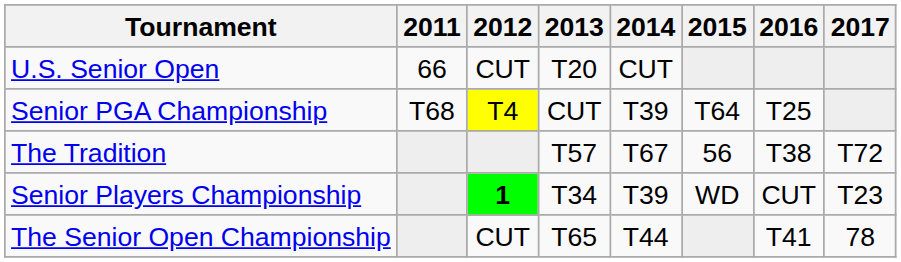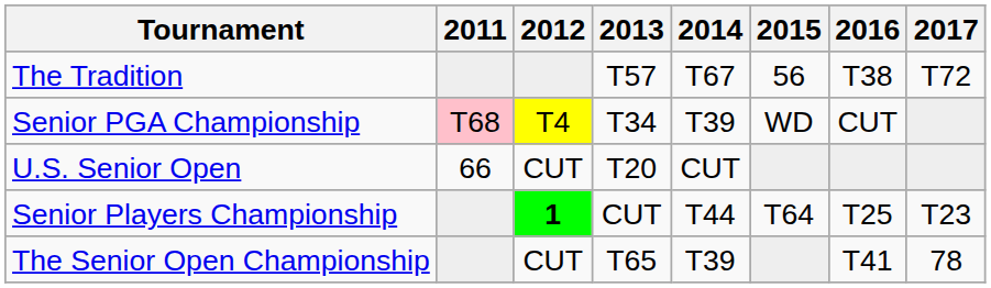rows swapped: The Tradition <-> U.S. Senior Open
Senior PGA Championship | 2011: no background -> pink background
Senior PGA Championship | 2013: CUT -> T34
Senior PGA Championship | 2015: T64 -> WD
Senior PGA Championship | 2016: T25 -> CUT
Senior Players Championship | 2013: T34 -> CUT
Senior Players Championship | 2014: T39 -> T44
Senior Players Championship | 2015: WD -> T64
Senior Players Championship | 2016: CUT -> T25
The Senior Open Championship | 2014: T44 -> T39
